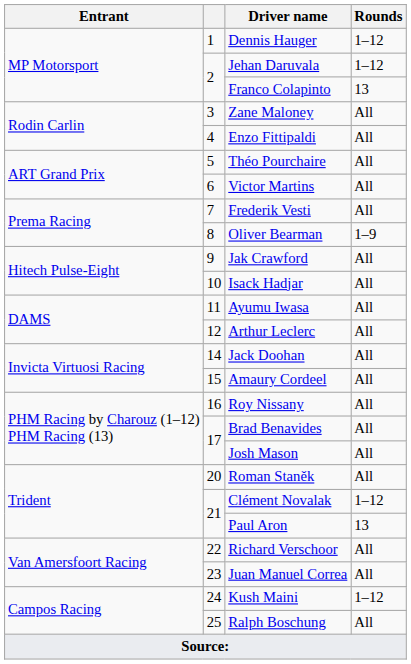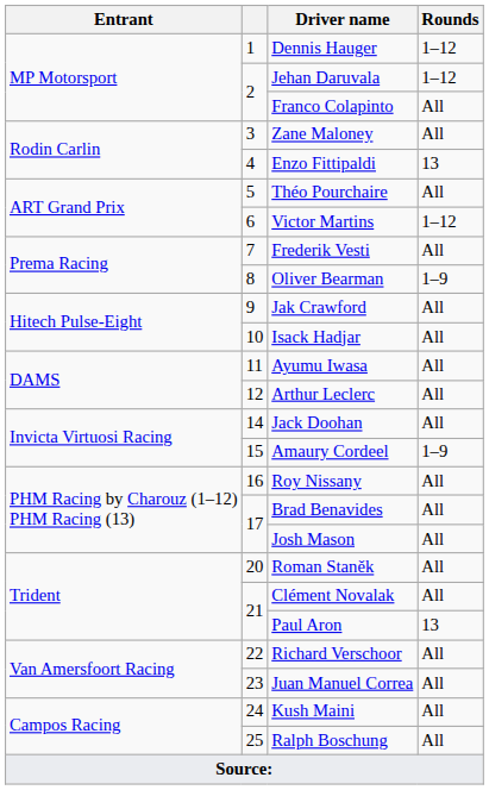Franco Colapinto | Rounds: 13 -> All
Enzo Fittipaldi | Rounds: All -> 13
Victor Martins | Rounds: All -> 1–12
Amaury Cordeel | Rounds: All -> 1–9
Clément Novalak | Rounds: 1–12 -> All
Kush Maini | Rounds: 1–12 -> All
